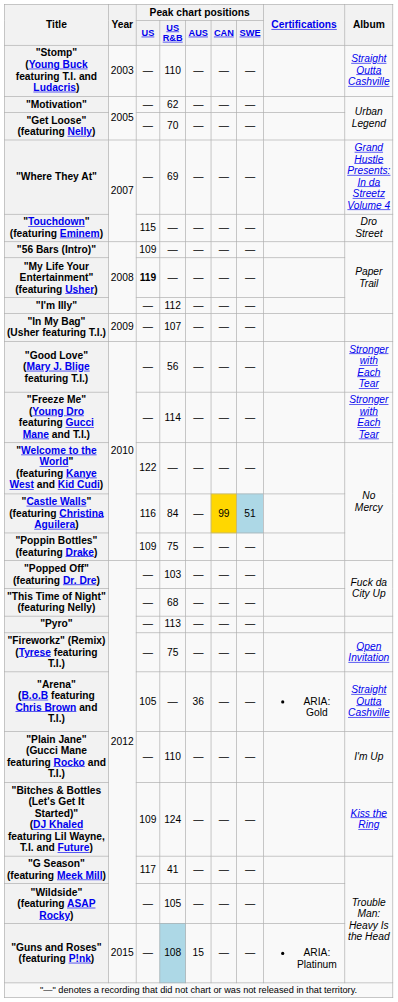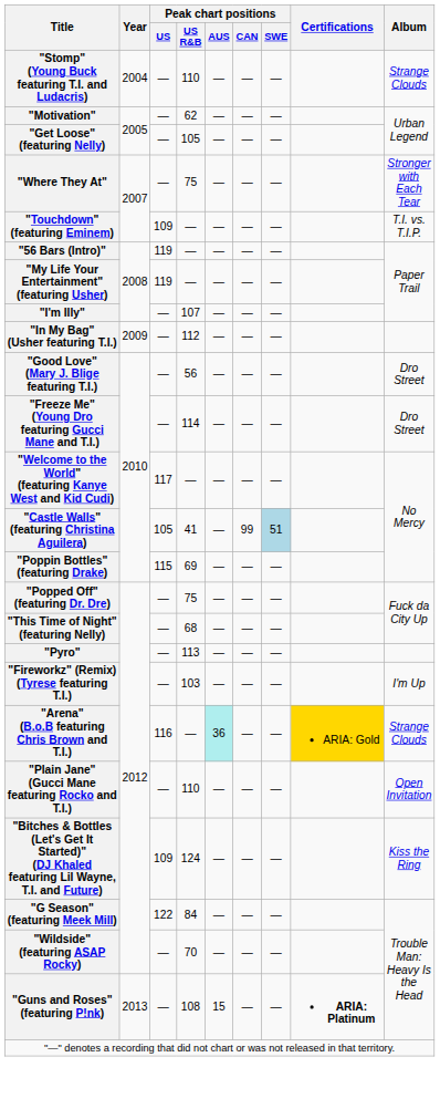"Stomp" (Young Buck featuring T.I. and Ludacris) | Year: 2003 -> 2004
"Stomp" (Young Buck featuring T.I. and Ludacris) | Album: Straight Outta Cashville -> Strange Clouds
"Get Loose" (featuring Nelly) | Peak chart positions / US R&B: 70 -> 105
"Where They At" | Peak chart positions / US R&B: 69 -> 75
"Where They At" | Album: Grand Hustle Presents: In da Streetz Volume 4 -> Stronger with Each Tear
"Touchdown" (featuring Eminem) | Peak chart positions / US: 115 -> 109
"Touchdown" (featuring Eminem) | Album: Dro Street -> T.I. vs. T.I.P.
"56 Bars (Intro)" | Peak chart positions / US: 109 -> 119
"My Life Your Entertainment" (featuring Usher) | Peak chart positions / US: bold -> normal
"I'm Illy" | Peak chart positions / US R&B: 112 -> 107
"In My Bag" (Usher featuring T.I.) | Peak chart positions / US R&B: 107 -> 112
"Good Love" (Mary J. Blige featuring T.I.) | Album: Stronger with Each Tear -> Dro Street
"Freeze Me" (Young Dro featuring Gucci Mane and T.I.) | Album: Stronger with Each Tear -> Dro Street
"Welcome to the World" (featuring Kanye West and Kid Cudi) | Peak chart positions / US: 122 -> 117
"Castle Walls" (featuring Christina Aguilera) | Peak chart positions / US: 116 -> 105
"Castle Walls" (featuring Christina Aguilera) | Peak chart positions / US R&B: 84 -> 41
"Castle Walls" (featuring Christina Aguilera) | Peak chart positions / CAN: gold background -> no background
"Poppin Bottles" (featuring Drake) | Peak chart positions / US: 109 -> 115
"Poppin Bottles" (featuring Drake) | Peak chart positions / US R&B: 75 -> 69
"Popped Off" (featuring Dr. Dre) | Peak chart positions / US R&B: 103 -> 75
"Fireworkz" (Remix) (Tyrese featuring T.I.) | Peak chart positions / US R&B: 75 -> 103
"Fireworkz" (Remix) (Tyrese featuring T.I.) | Album: Open Invitation -> I'm Up
"Arena" (B.o.B featuring Chris Brown and T.I.) | Peak chart positions / US: 105 -> 116
"Arena" (B.o.B featuring Chris Brown and T.I.) | Peak chart positions / AUS: no background -> paleturquoise background
"Arena" (B.o.B featuring Chris Brown and T.I.) | Certifications: no background -> gold background
"Arena" (B.o.B featuring Chris Brown and T.I.) | Album: Straight Outta Cashville -> Strange Clouds
"Plain Jane" (Gucci Mane featuring Rocko and T.I.) | Album: I'm Up -> Open Invitation
"G Season" (featuring Meek Mill) | Peak chart positions / US: 117 -> 122
"G Season" (featuring Meek Mill) | Peak chart positions / US R&B: 41 -> 84
"Wildside" (featuring ASAP Rocky) | Peak chart positions / US R&B: 105 -> 70
"Guns and Roses" (featuring P!nk) | Year: 2015 -> 2013
"Guns and Roses" (featuring P!nk) | Peak chart positions / US R&B: lightblue background -> no background
"Guns and Roses" (featuring P!nk) | Certifications: normal -> bold
